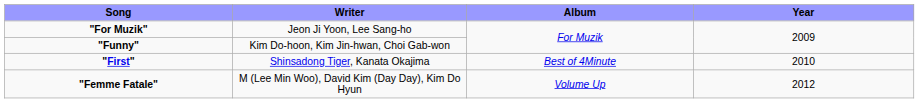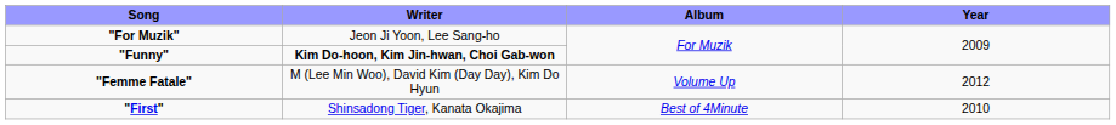"Funny" | Writer: normal -> bold
rows swapped: "First" <-> "Femme Fatale"
